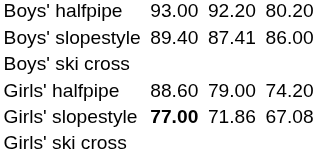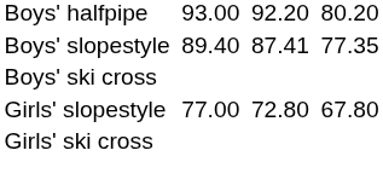Boys' slopestyle | column 7: 86.00 -> 77.35
- row: Girls' halfpipe | 88.60 | 79.00 | 74.20
Girls' slopestyle | column 3: bold -> normal
Girls' slopestyle | column 5: 71.86 -> 72.80
Girls' slopestyle | column 7: 67.08 -> 67.80
